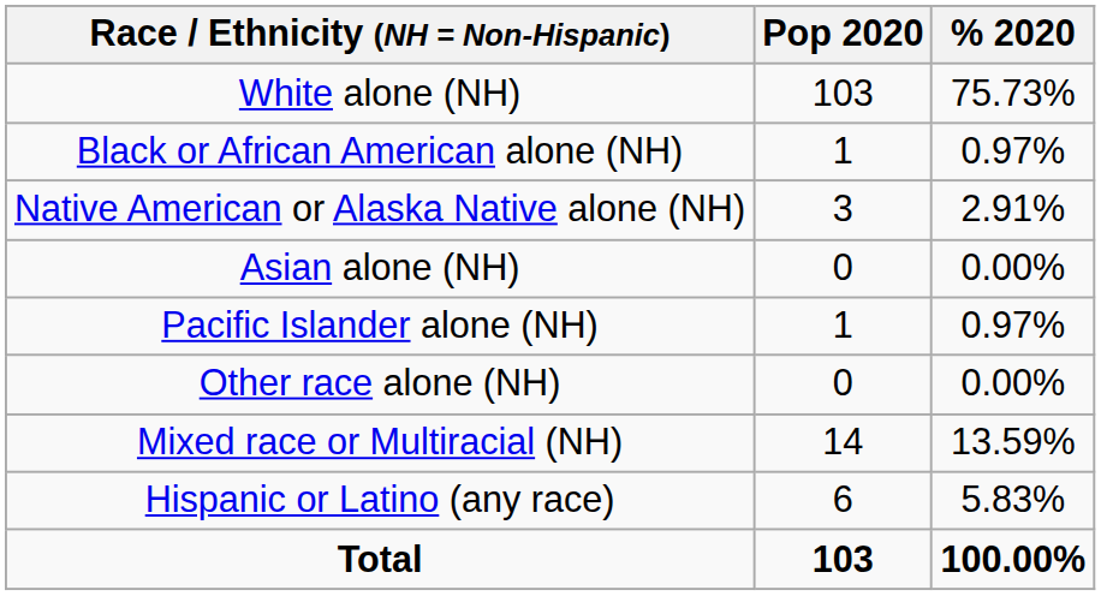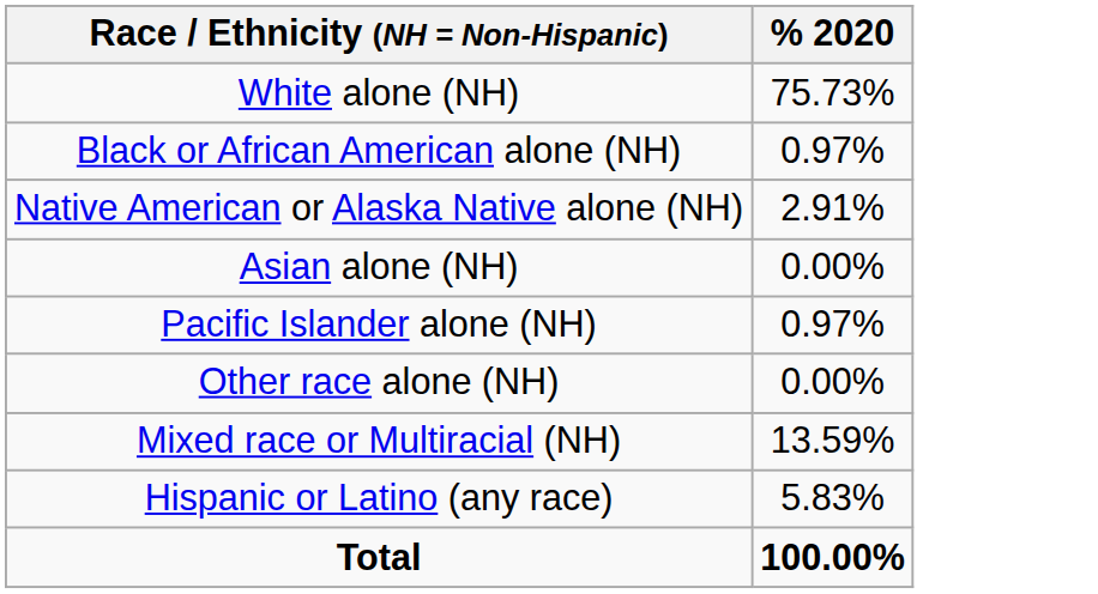- column: Pop 2020 | 103 | 1 | 3 | 0 | 1 | 0 | 14 | 6 | 103
